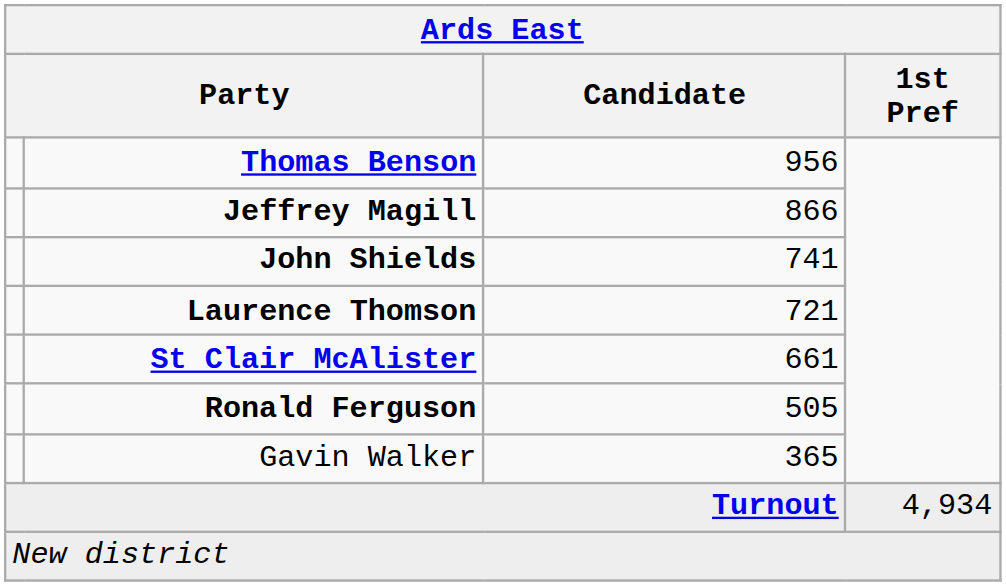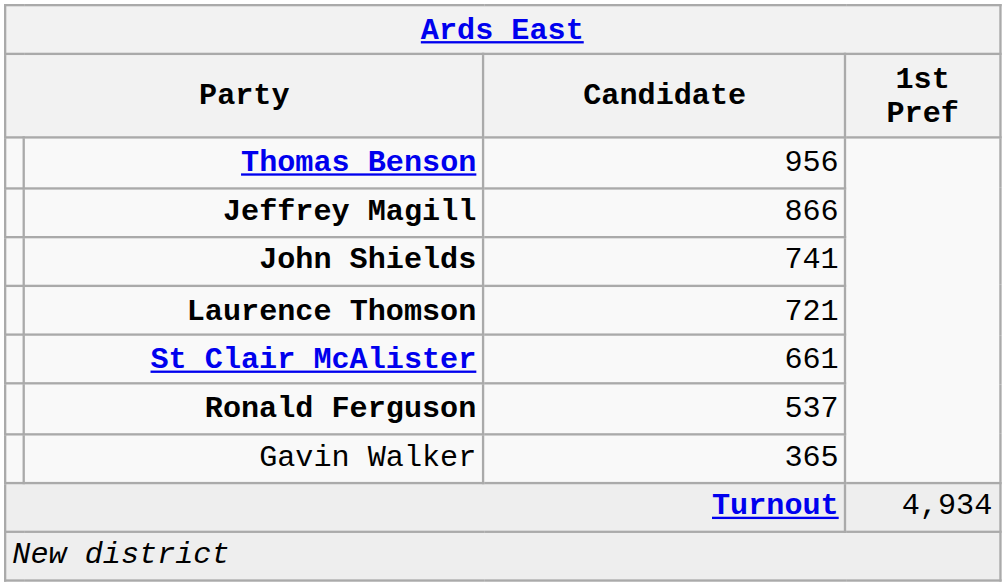Ronald Ferguson | Candidate: 505 -> 537
